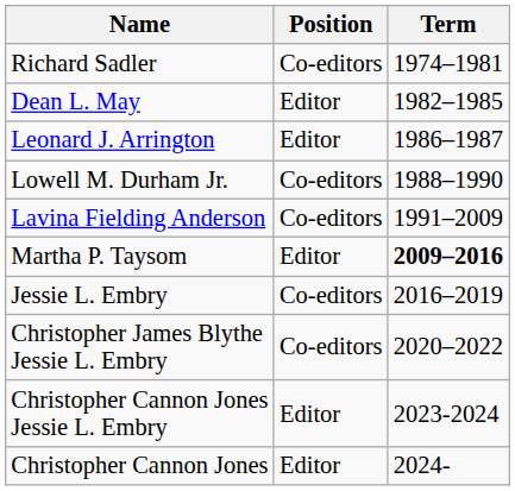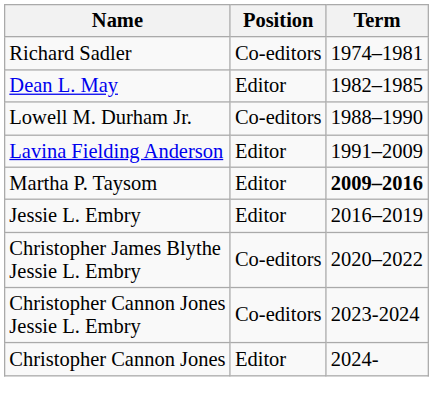- row: Leonard J. Arrington | Editor | 1986–1987
Lavina Fielding Anderson | Position: Co-editors -> Editor
Jessie L. Embry | Position: Co-editors -> Editor
Christopher Cannon Jones Jessie L. Embry | Position: Editor -> Co-editors
